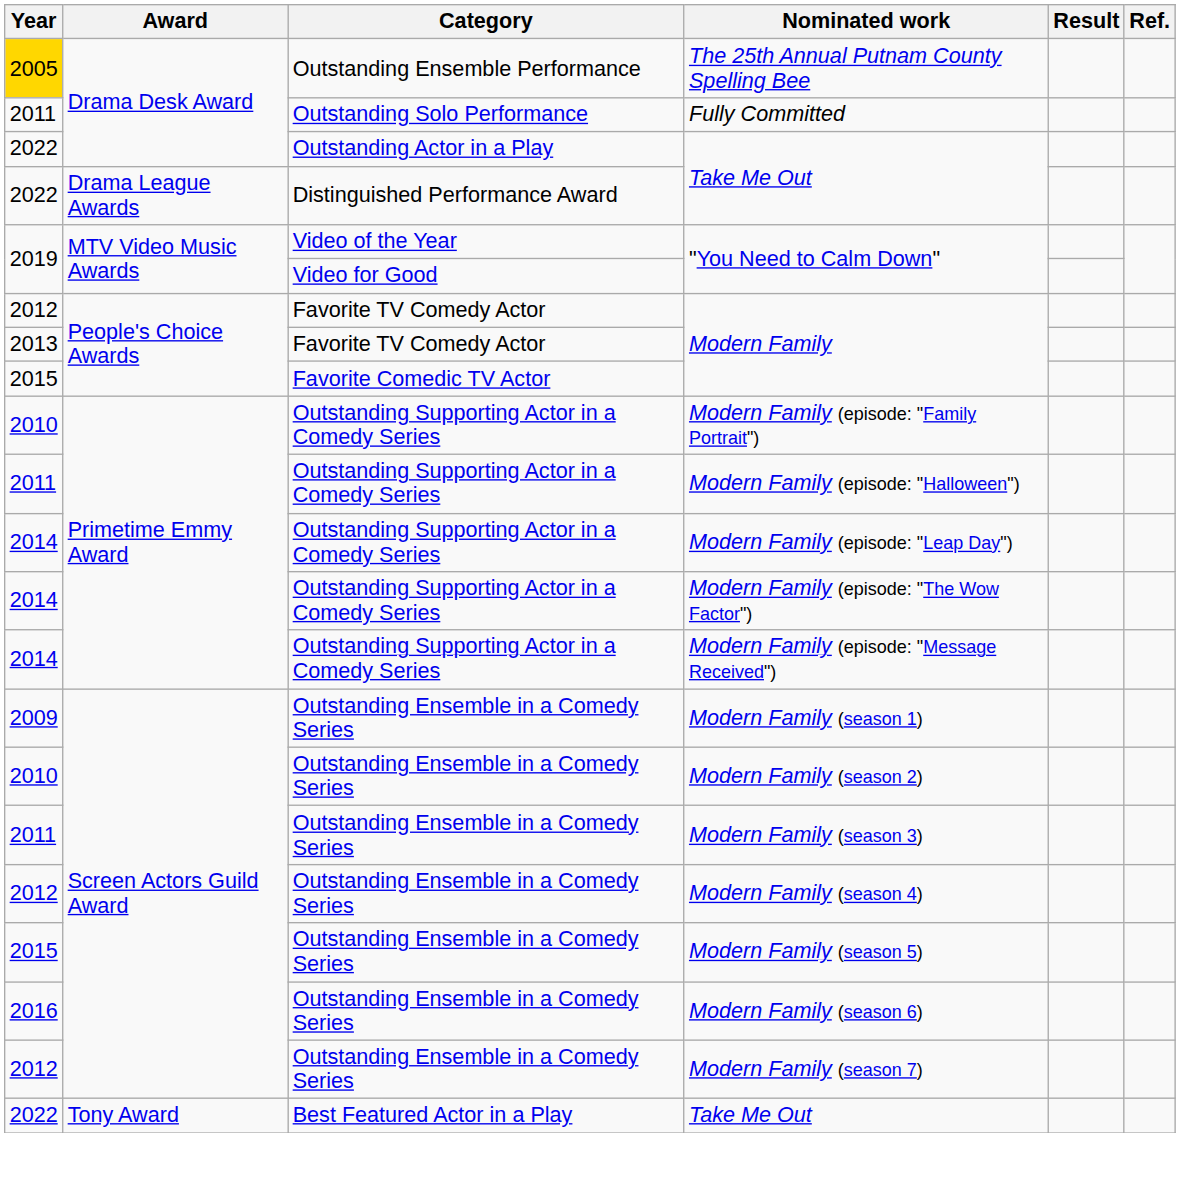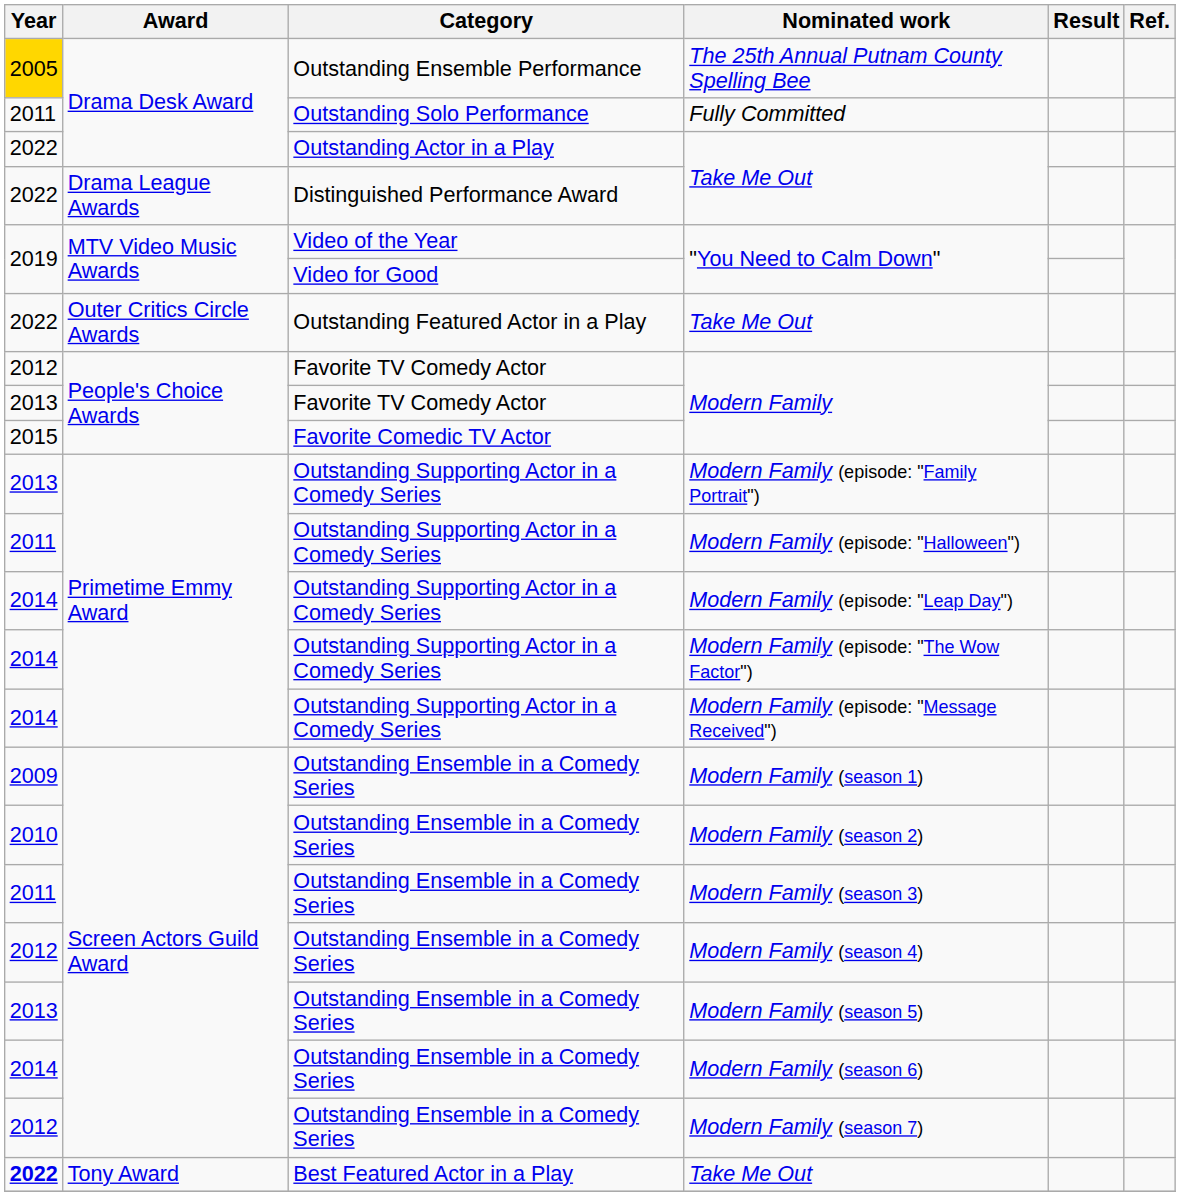+ row: 2022 | Outer Critics Circle Awards | Outstanding Featured Actor in a Play | Take Me Out
Modern Family (episode: "Family Portrait") | Year: 2010 -> 2013
Modern Family (season 5) | Year: 2015 -> 2013
Modern Family (season 6) | Year: 2016 -> 2014
Best Featured Actor in a Play / Take Me Out | Year: normal -> bold
